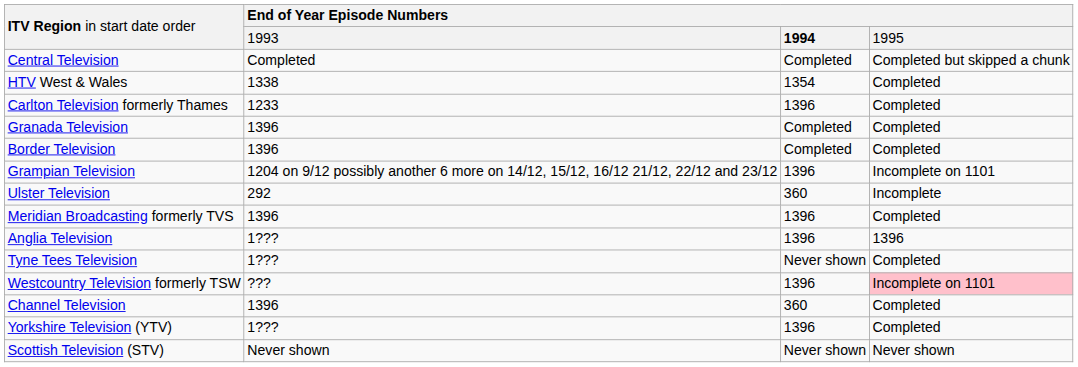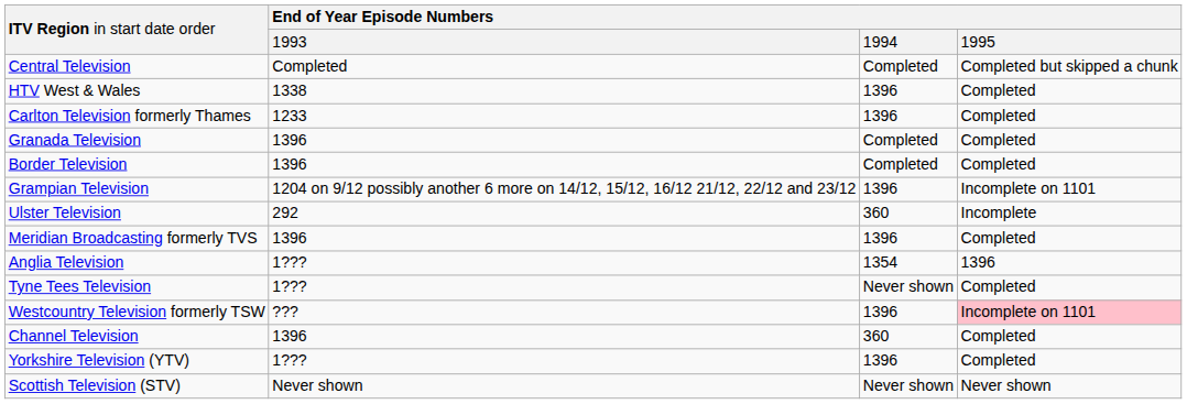ITV Region in start date order / 1993 | column 3: bold -> normal
HTV West & Wales | column 3: 1354 -> 1396
Anglia Television | column 3: 1396 -> 1354
